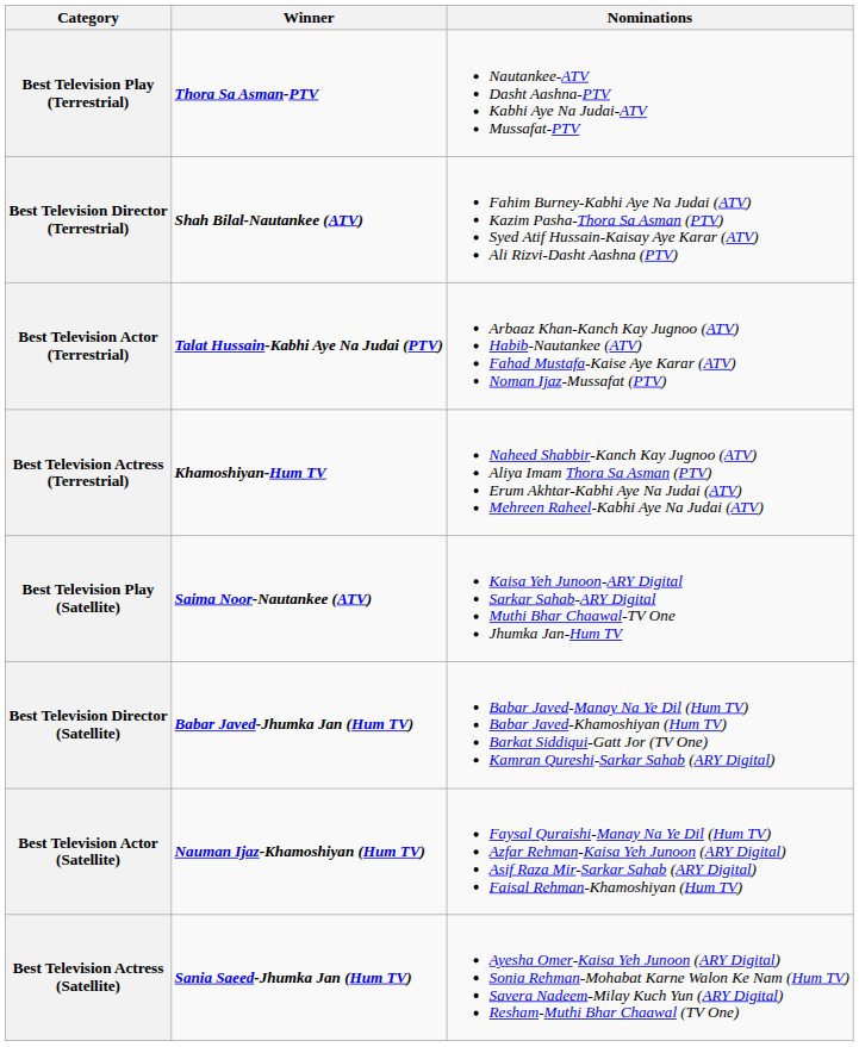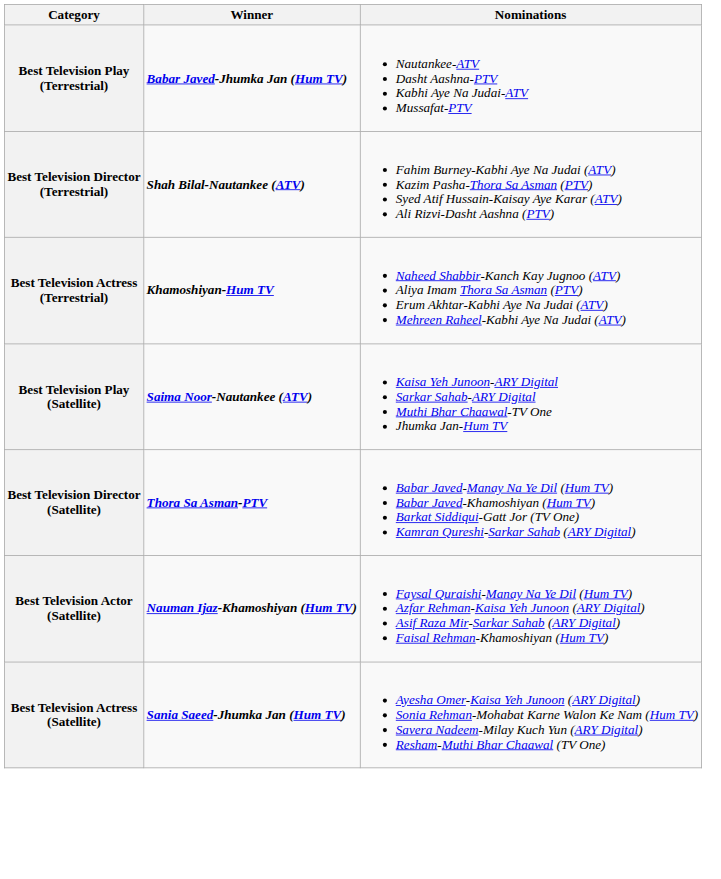Best Television Play (Terrestrial) | Winner: Thora Sa Asman-PTV -> Babar Javed-Jhumka Jan (Hum TV)
- row: Best Television Actor (Terrestrial) | Talat Hussain-Kabhi Aye Na Judai (PTV) | Arbaaz Khan-Kanch Kay Jugnoo (ATV) Habib-Nautankee (ATV) Fahad Mustafa-Kaise Aye Karar (ATV) Noman Ijaz-Mussafat (PTV)
Best Television Director (Satellite) | Winner: Babar Javed-Jhumka Jan (Hum TV) -> Thora Sa Asman-PTV
